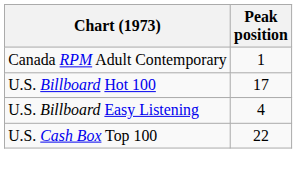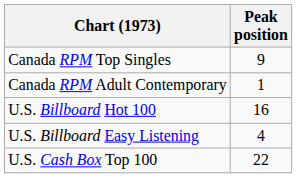+ row: Canada RPM Top Singles | 9
U.S. Billboard Hot 100 | Peak position: 17 -> 16
